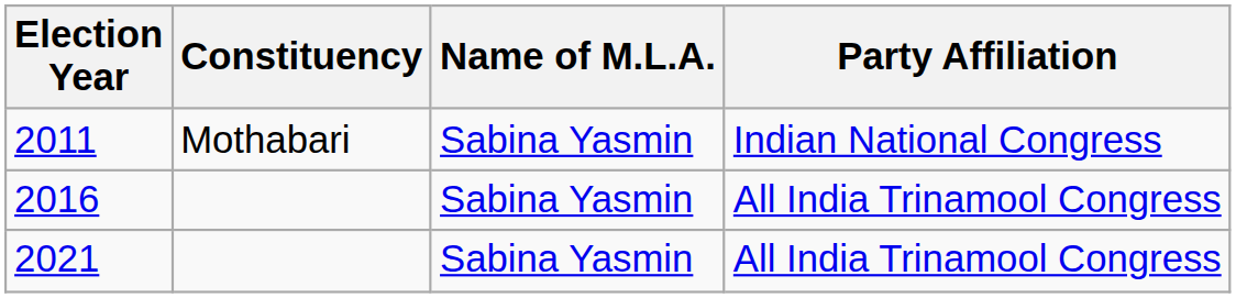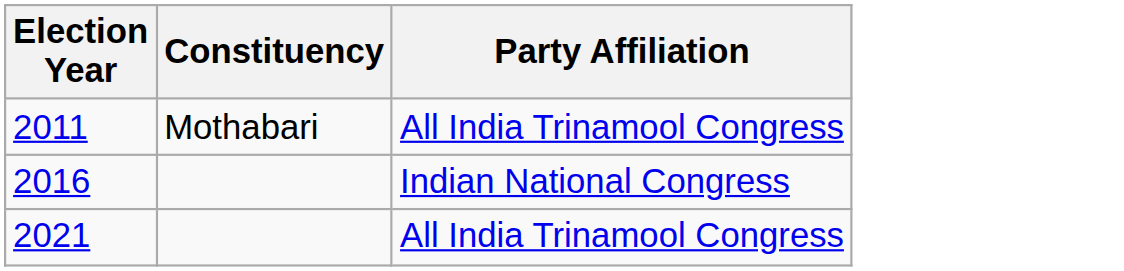- column: Name of M.L.A. | Sabina Yasmin | Sabina Yasmin | Sabina Yasmin
2011 | Party Affiliation: Indian National Congress -> All India Trinamool Congress
2016 | Party Affiliation: All India Trinamool Congress -> Indian National Congress
